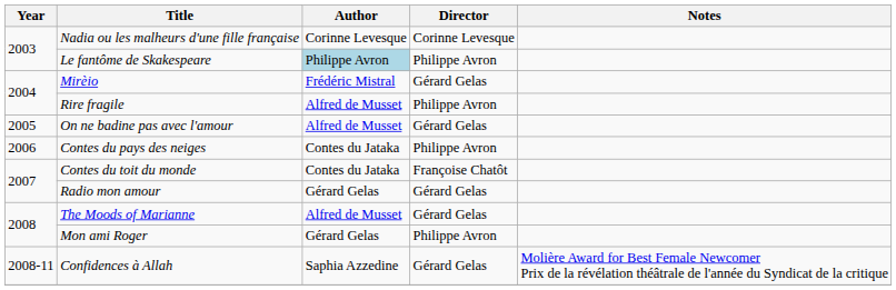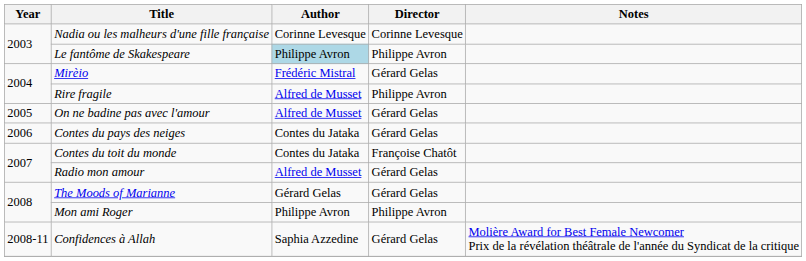Contes du pays des neiges | Director: Philippe Avron -> Gérard Gelas
Radio mon amour | Author: Gérard Gelas -> Alfred de Musset
The Moods of Marianne | Author: Alfred de Musset -> Gérard Gelas
Mon ami Roger | Author: Gérard Gelas -> Philippe Avron
